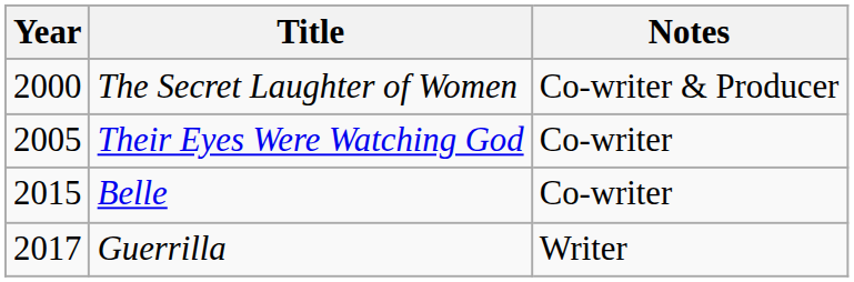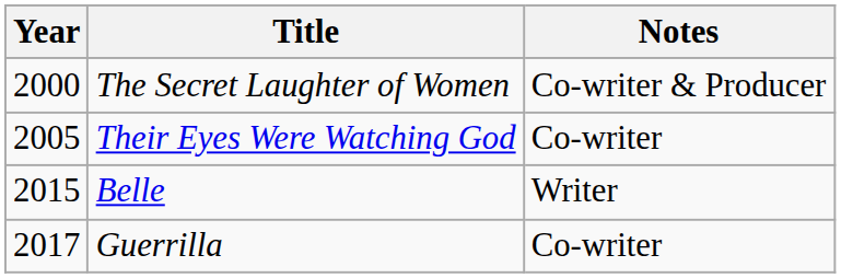Belle | Notes: Co-writer -> Writer
Guerrilla | Notes: Writer -> Co-writer
